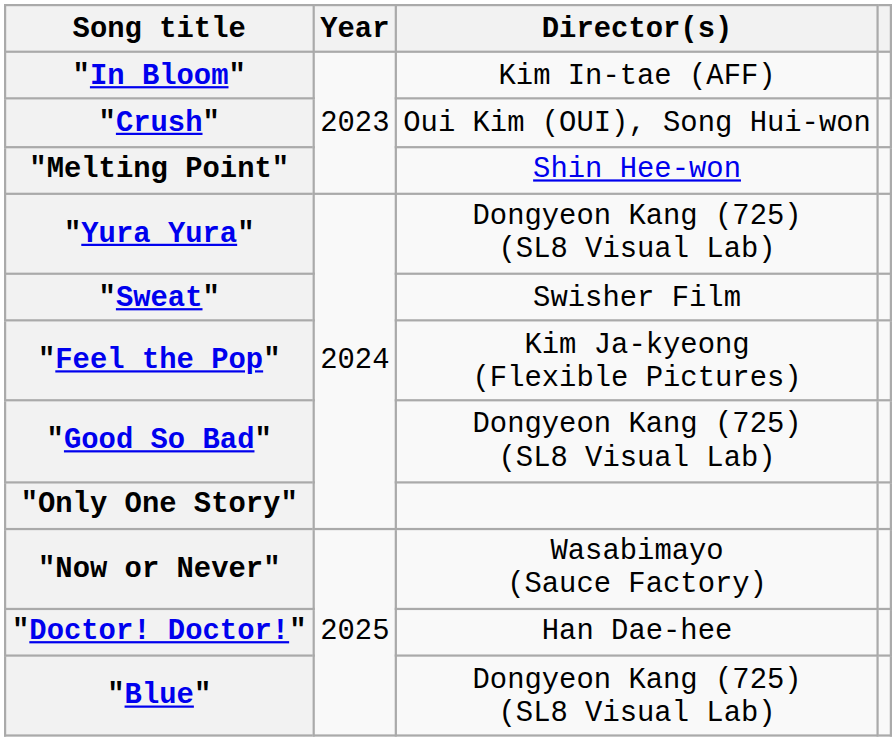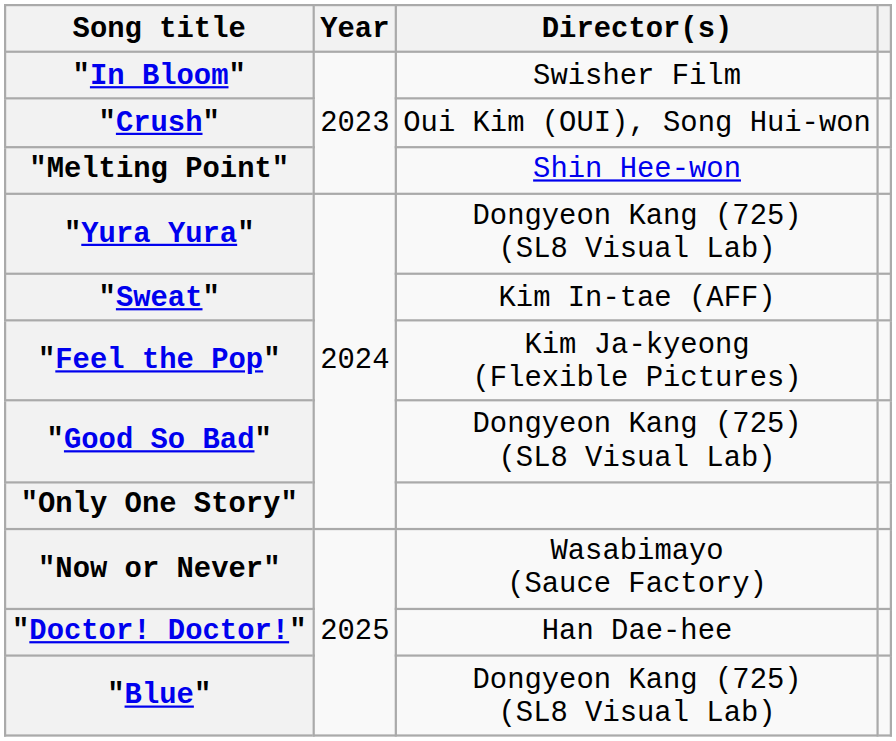"In Bloom" | Director(s): Kim In-tae (AFF) -> Swisher Film
"Sweat" | Director(s): Swisher Film -> Kim In-tae (AFF)
